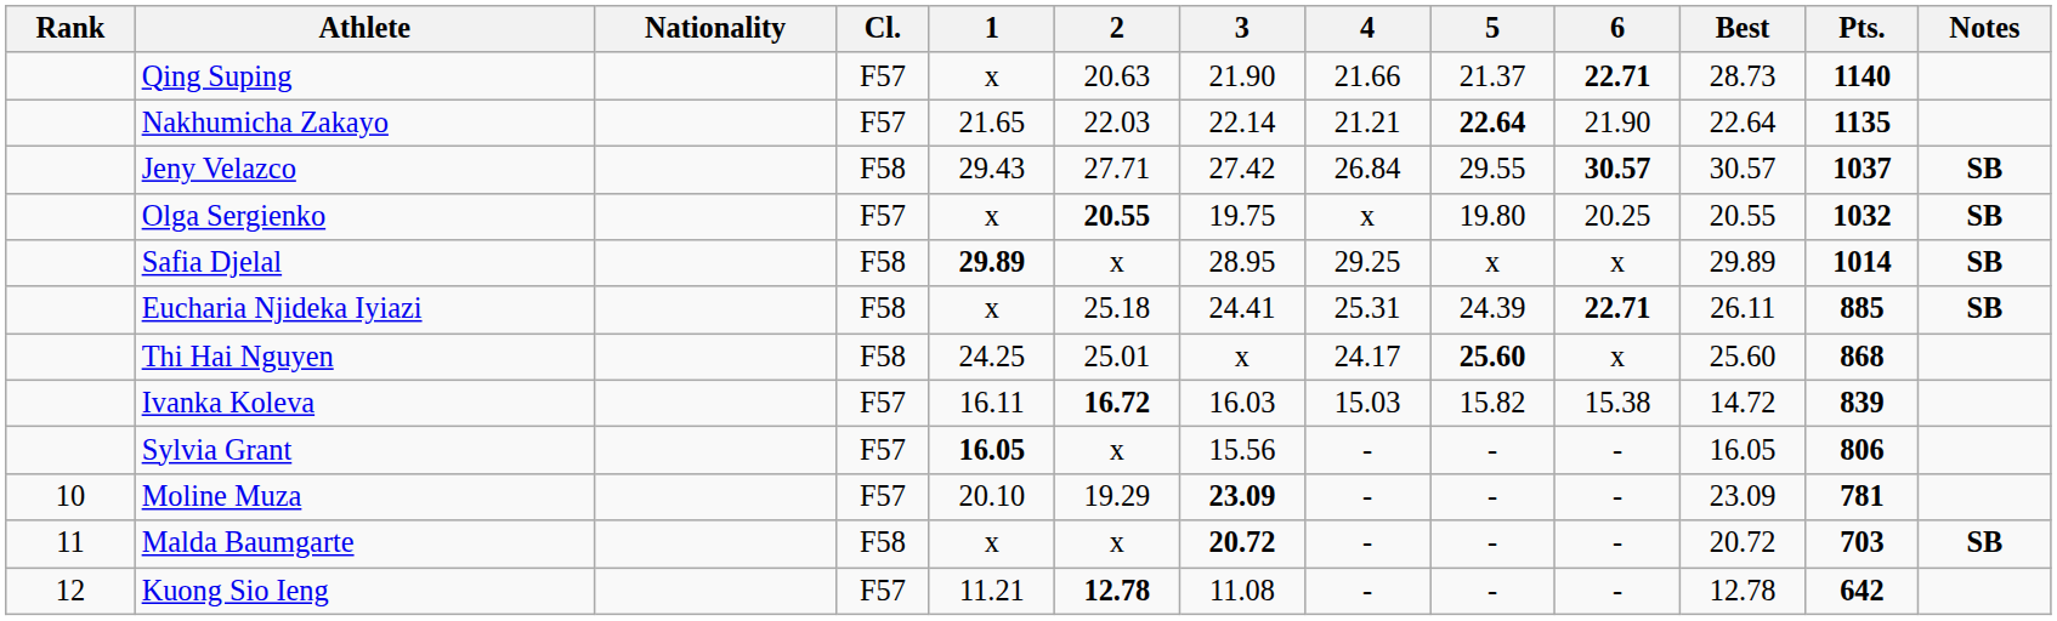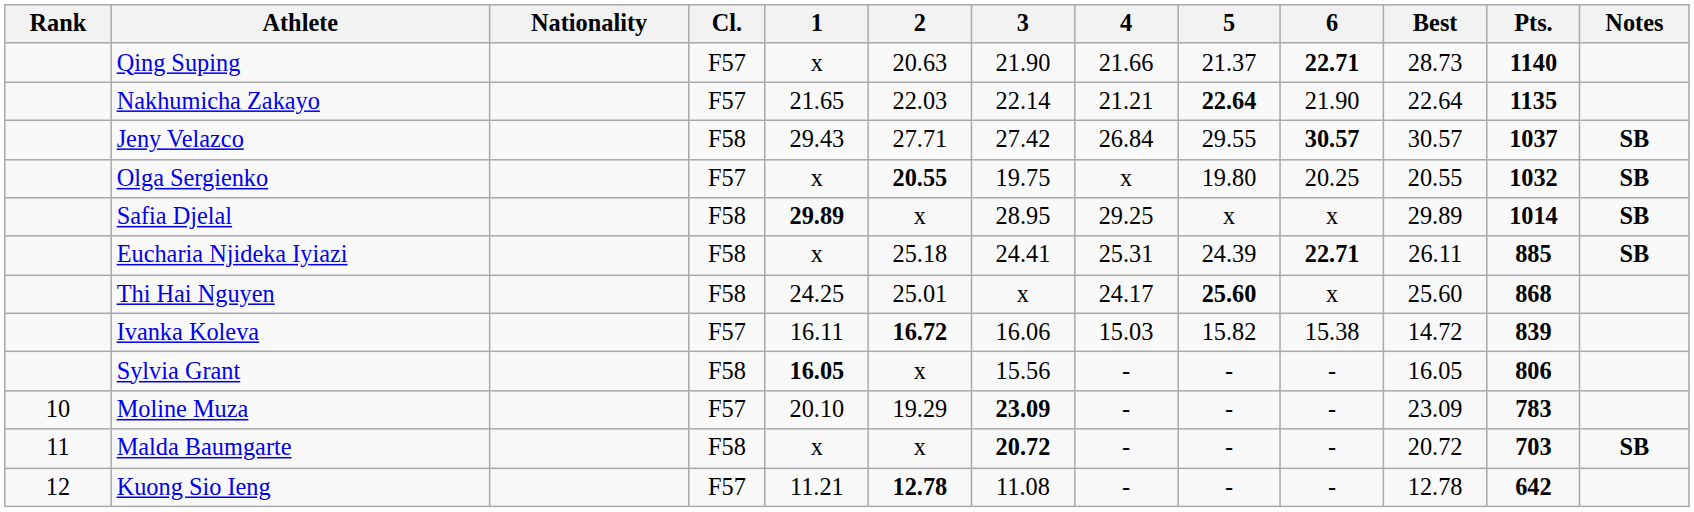Ivanka Koleva | 3: 16.03 -> 16.06
Sylvia Grant | Cl.: F57 -> F58
Moline Muza | Pts.: 781 -> 783
